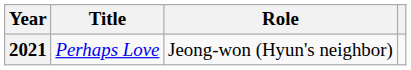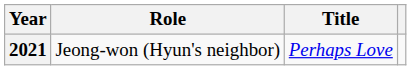columns swapped: Title <-> Role
